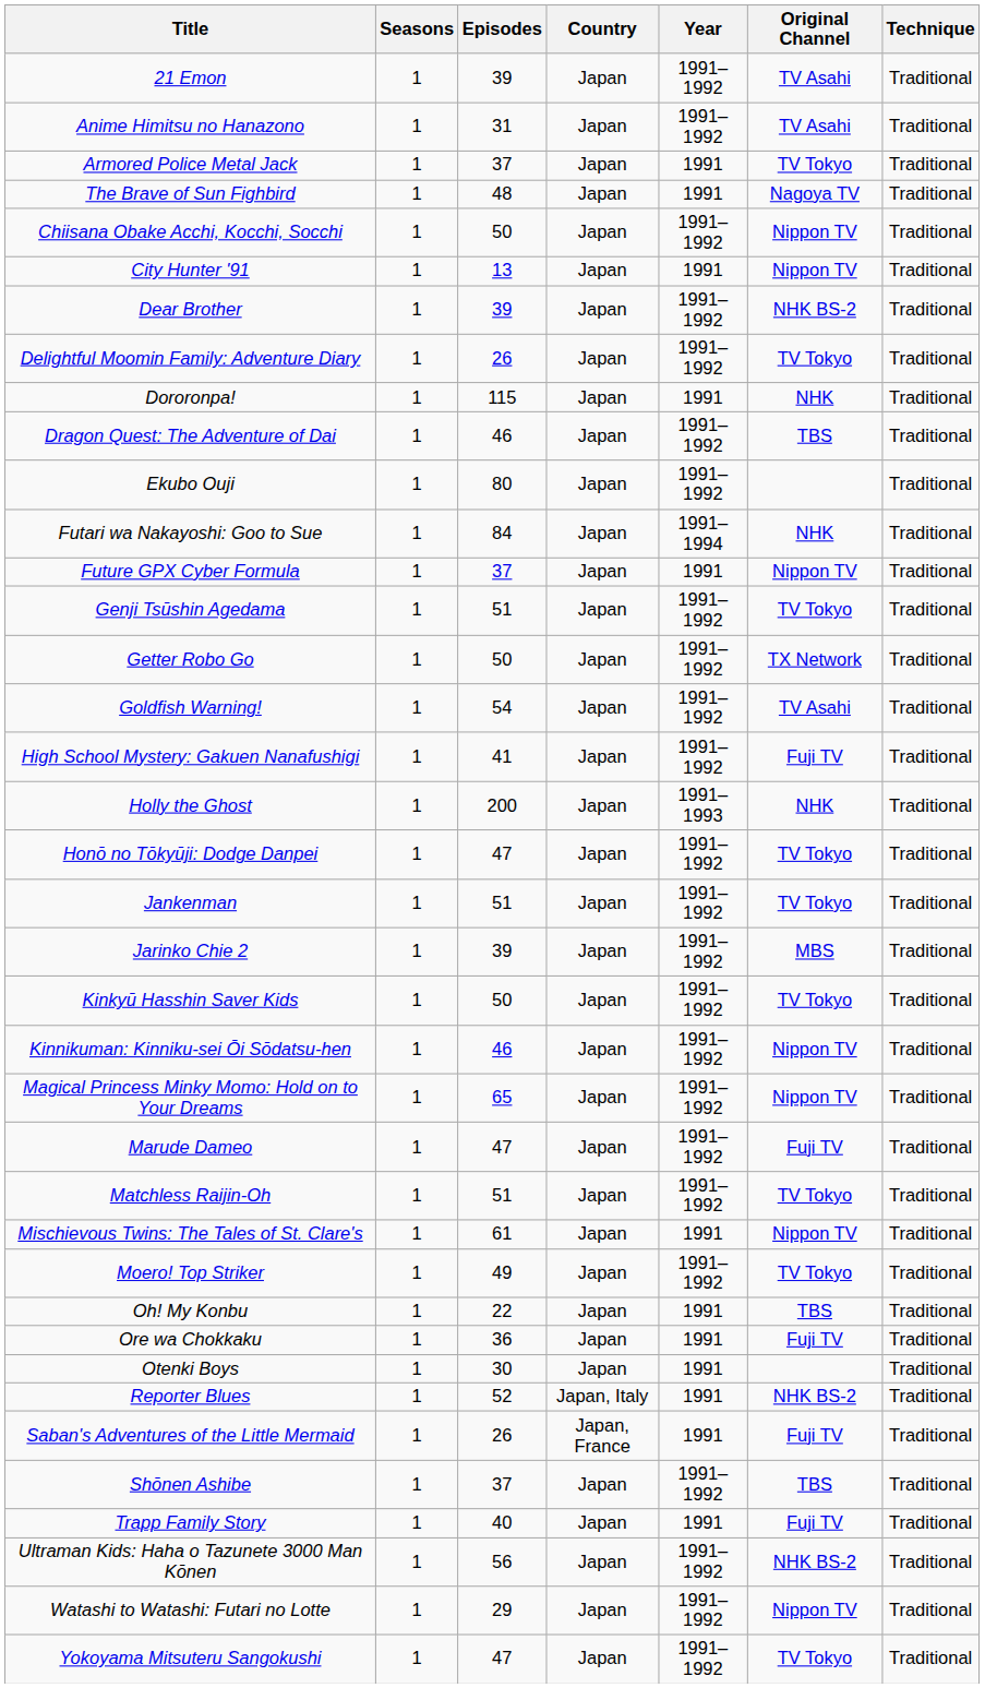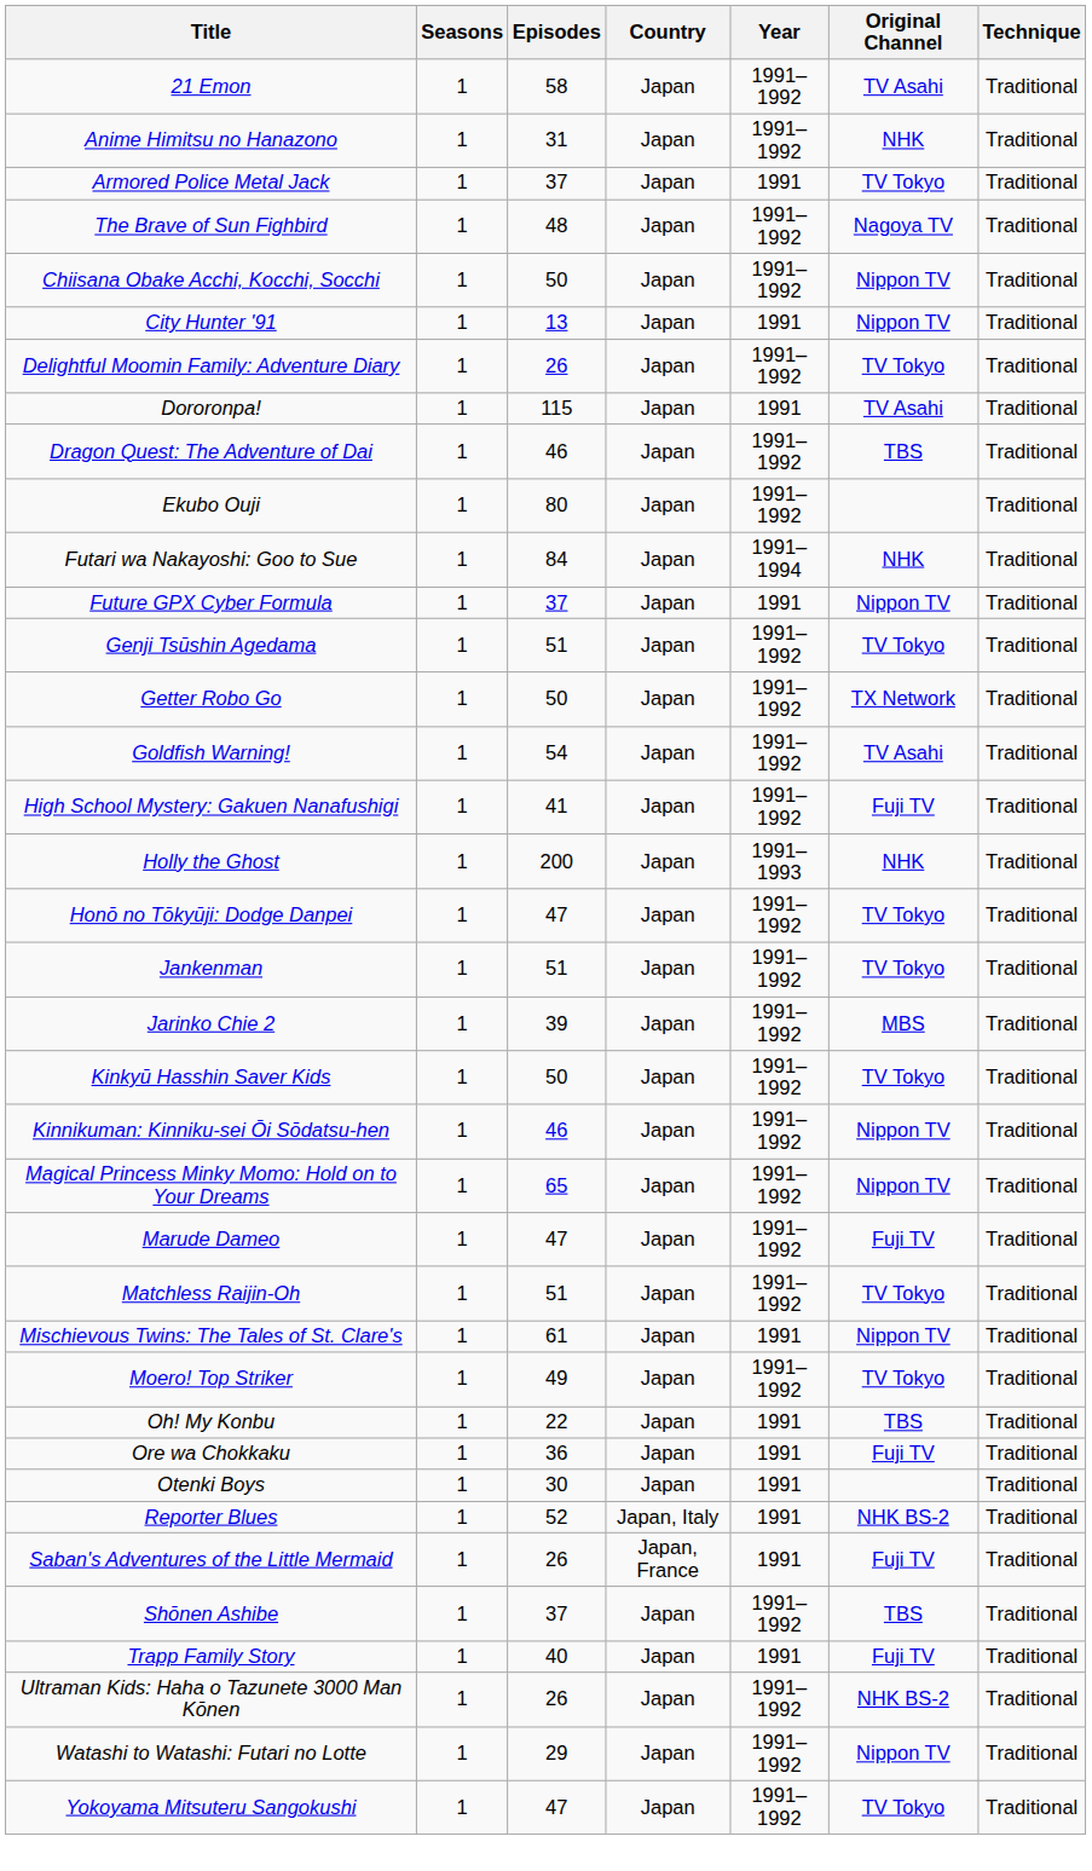21 Emon | Episodes: 39 -> 58
Anime Himitsu no Hanazono | Original Channel: TV Asahi -> NHK
The Brave of Sun Fighbird | Year: 1991 -> 1991–1992
- row: Dear Brother | 1 | 39 | Japan | 1991–1992 | NHK BS-2 | Traditional
Dororonpa! | Original Channel: NHK -> TV Asahi
Ultraman Kids: Haha o Tazunete 3000 Man Kōnen | Episodes: 56 -> 26
